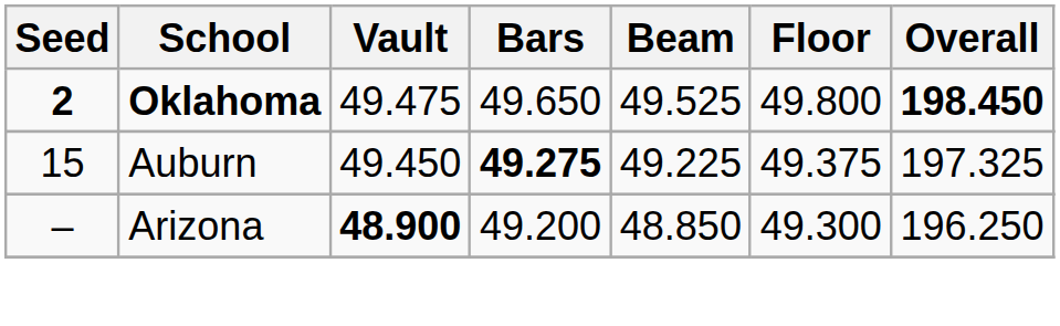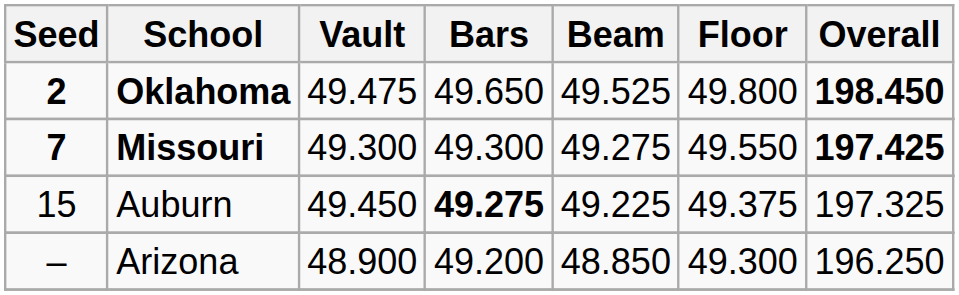+ row: 7 | Missouri | 49.300 | 49.300 | 49.275 | 49.550 | 197.425
Arizona | Vault: bold -> normal
